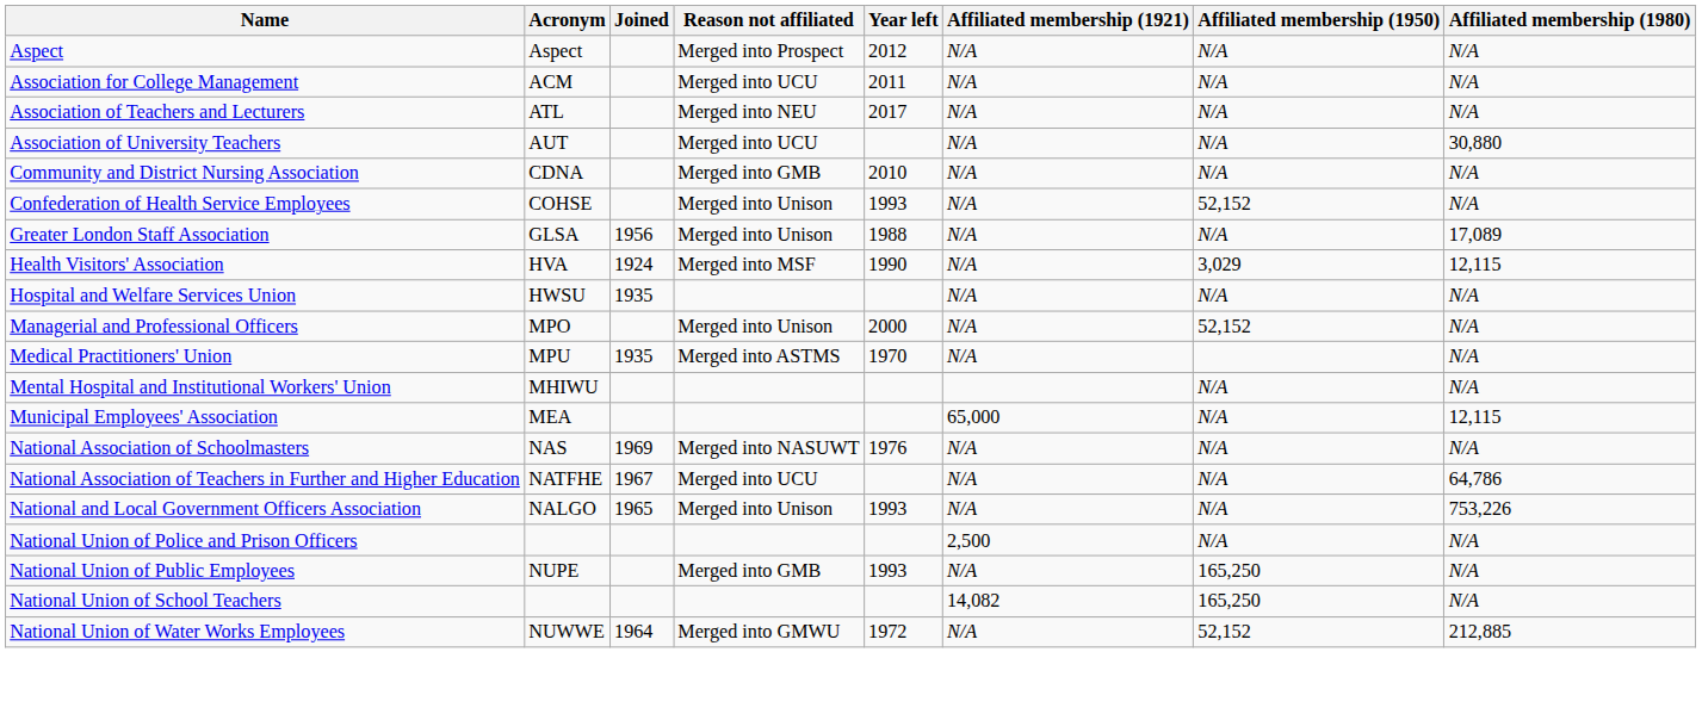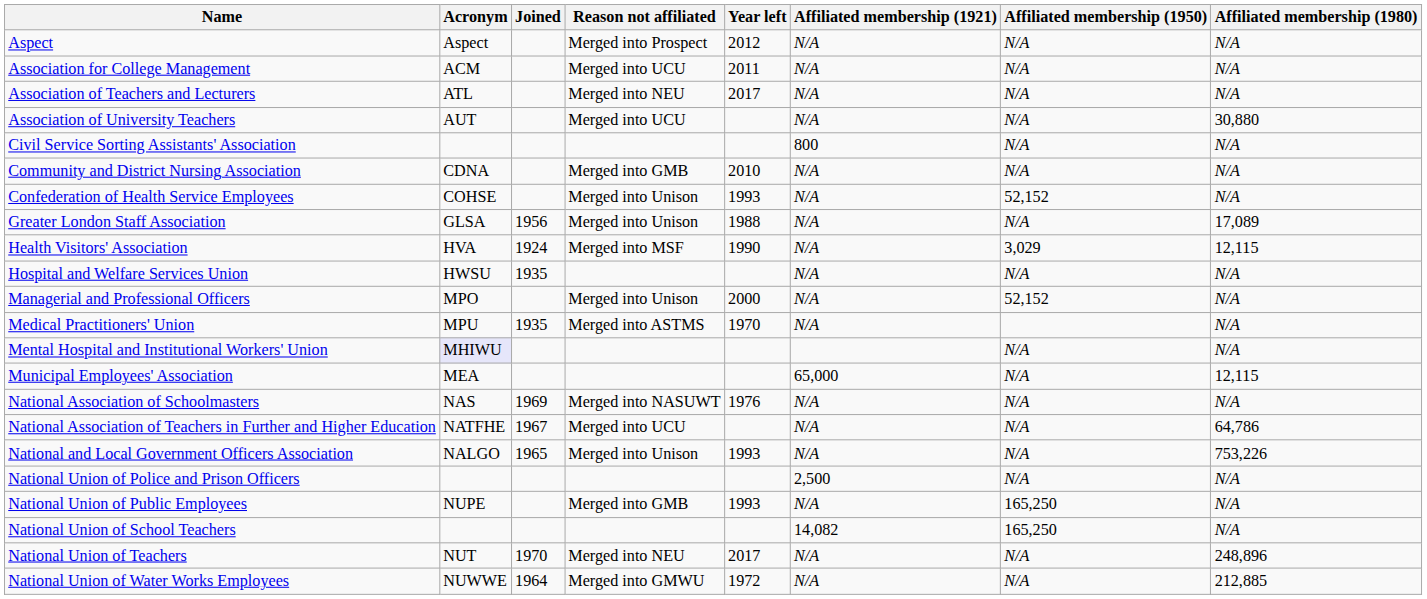+ row: Civil Service Sorting Assistants' Association | 800 | N/A | N/A
Mental Hospital and Institutional Workers' Union | Acronym: no background -> lavender background
+ row: National Union of Teachers | NUT | 1970 | Merged into NEU | 2017 | N/A | N/A | 248,896
National Union of Water Works Employees | Affiliated membership (1950): 52,152 -> N/A
